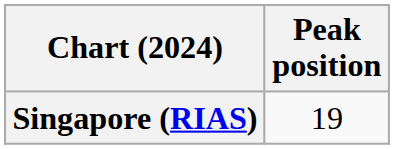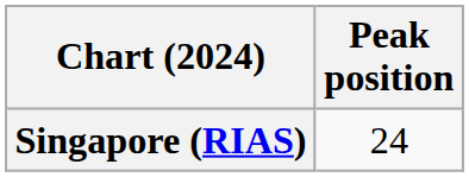Singapore (RIAS) | Peak position: 19 -> 24
